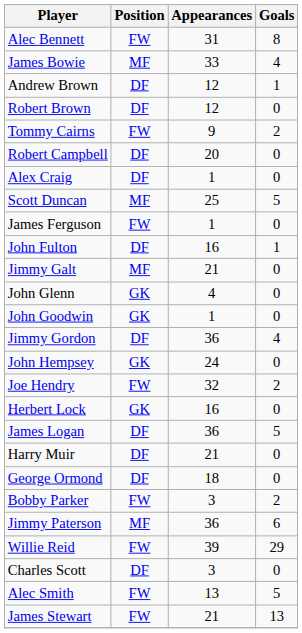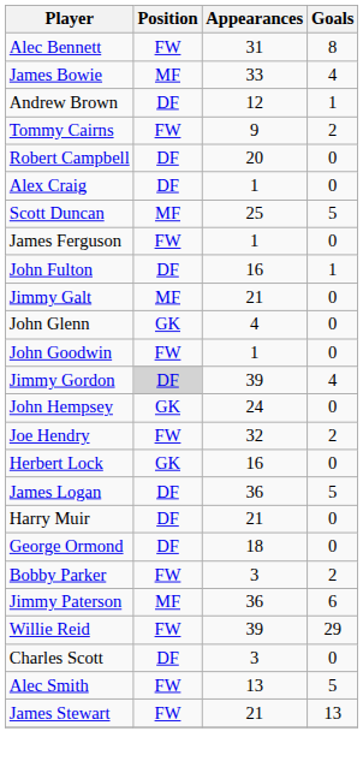- row: Robert Brown | DF | 12 | 0
John Goodwin | Position: GK -> FW
Jimmy Gordon | Position: no background -> lightgrey background
Jimmy Gordon | Appearances: 36 -> 39
